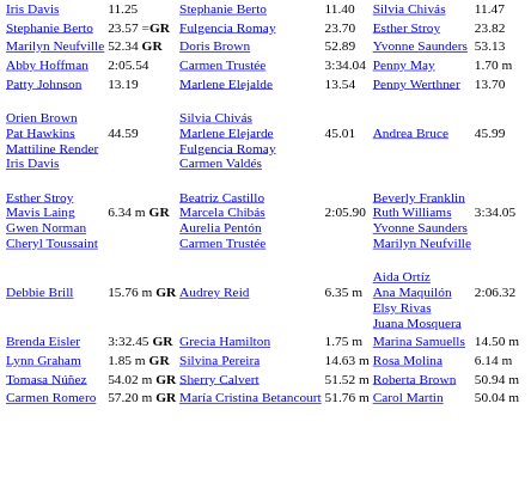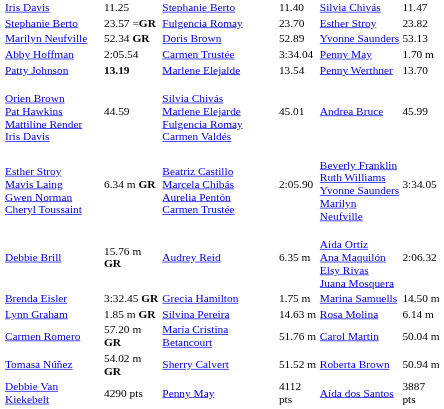Patty Johnson | column 3: normal -> bold
rows swapped: Carmen Romero <-> Tomasa Núñez
+ row: Debbie Van Kiekebelt | 4290 pts | Penny May | 4112 pts | Aída dos Santos | 3887 pts
